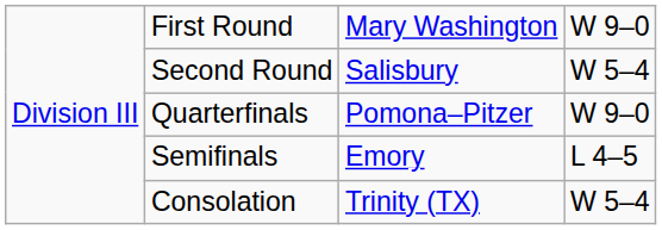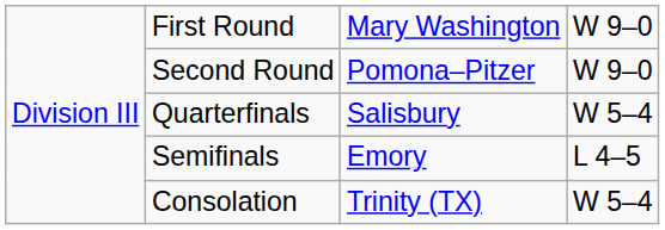Second Round | column 3: Salisbury -> Pomona–Pitzer
Second Round | column 4: W 5–4 -> W 9–0
Quarterfinals | column 3: Pomona–Pitzer -> Salisbury
Quarterfinals | column 4: W 9–0 -> W 5–4
